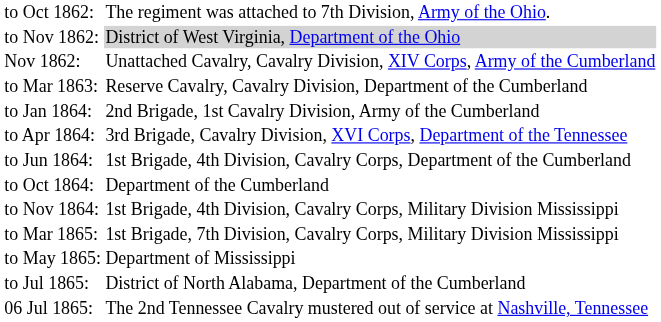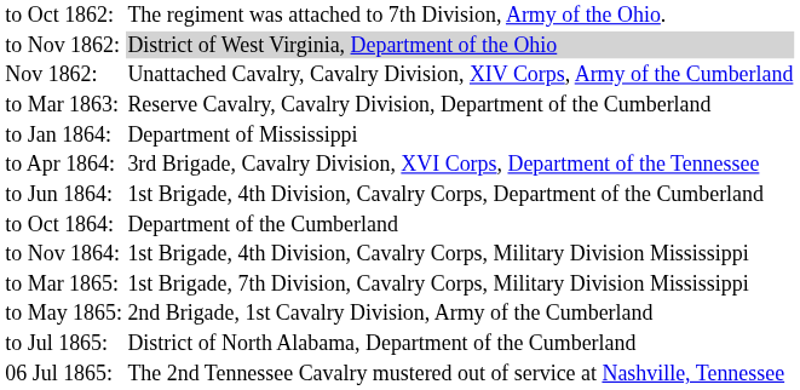to Jan 1864: | column 2: 2nd Brigade, 1st Cavalry Division, Army of the Cumberland -> Department of Mississippi
to May 1865: | column 2: Department of Mississippi -> 2nd Brigade, 1st Cavalry Division, Army of the Cumberland
